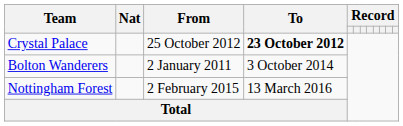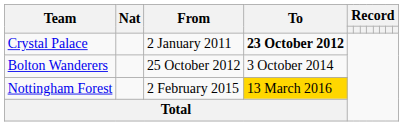Crystal Palace | From: 25 October 2012 -> 2 January 2011
Bolton Wanderers | From: 2 January 2011 -> 25 October 2012
Nottingham Forest | To: no background -> gold background
